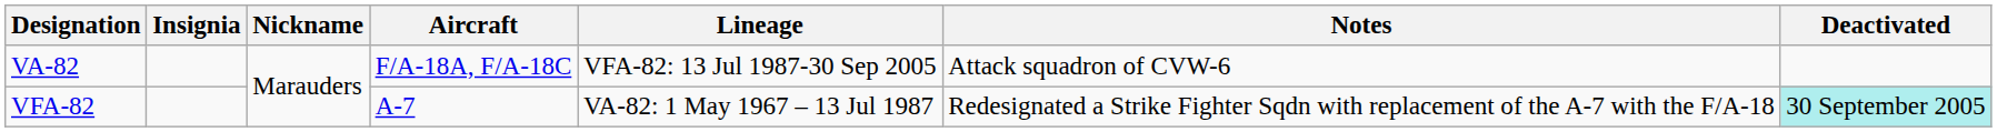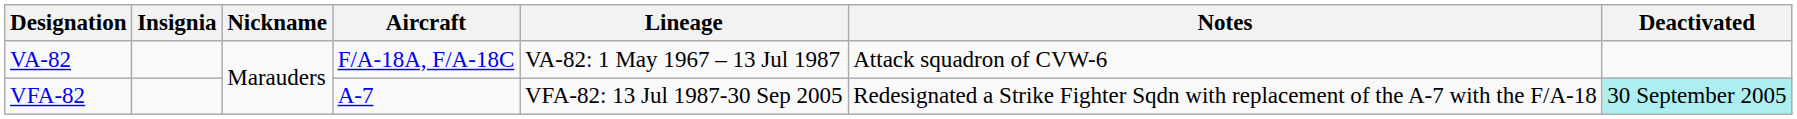VA-82 | Lineage: VFA-82: 13 Jul 1987-30 Sep 2005 -> VA-82: 1 May 1967 – 13 Jul 1987
VFA-82 | Lineage: VA-82: 1 May 1967 – 13 Jul 1987 -> VFA-82: 13 Jul 1987-30 Sep 2005
